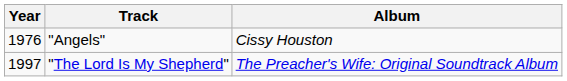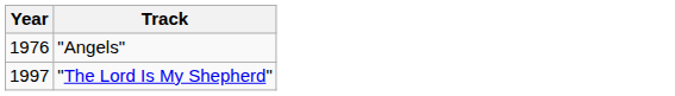- column: Album | Cissy Houston | The Preacher's Wife: Original Soundtrack Album
